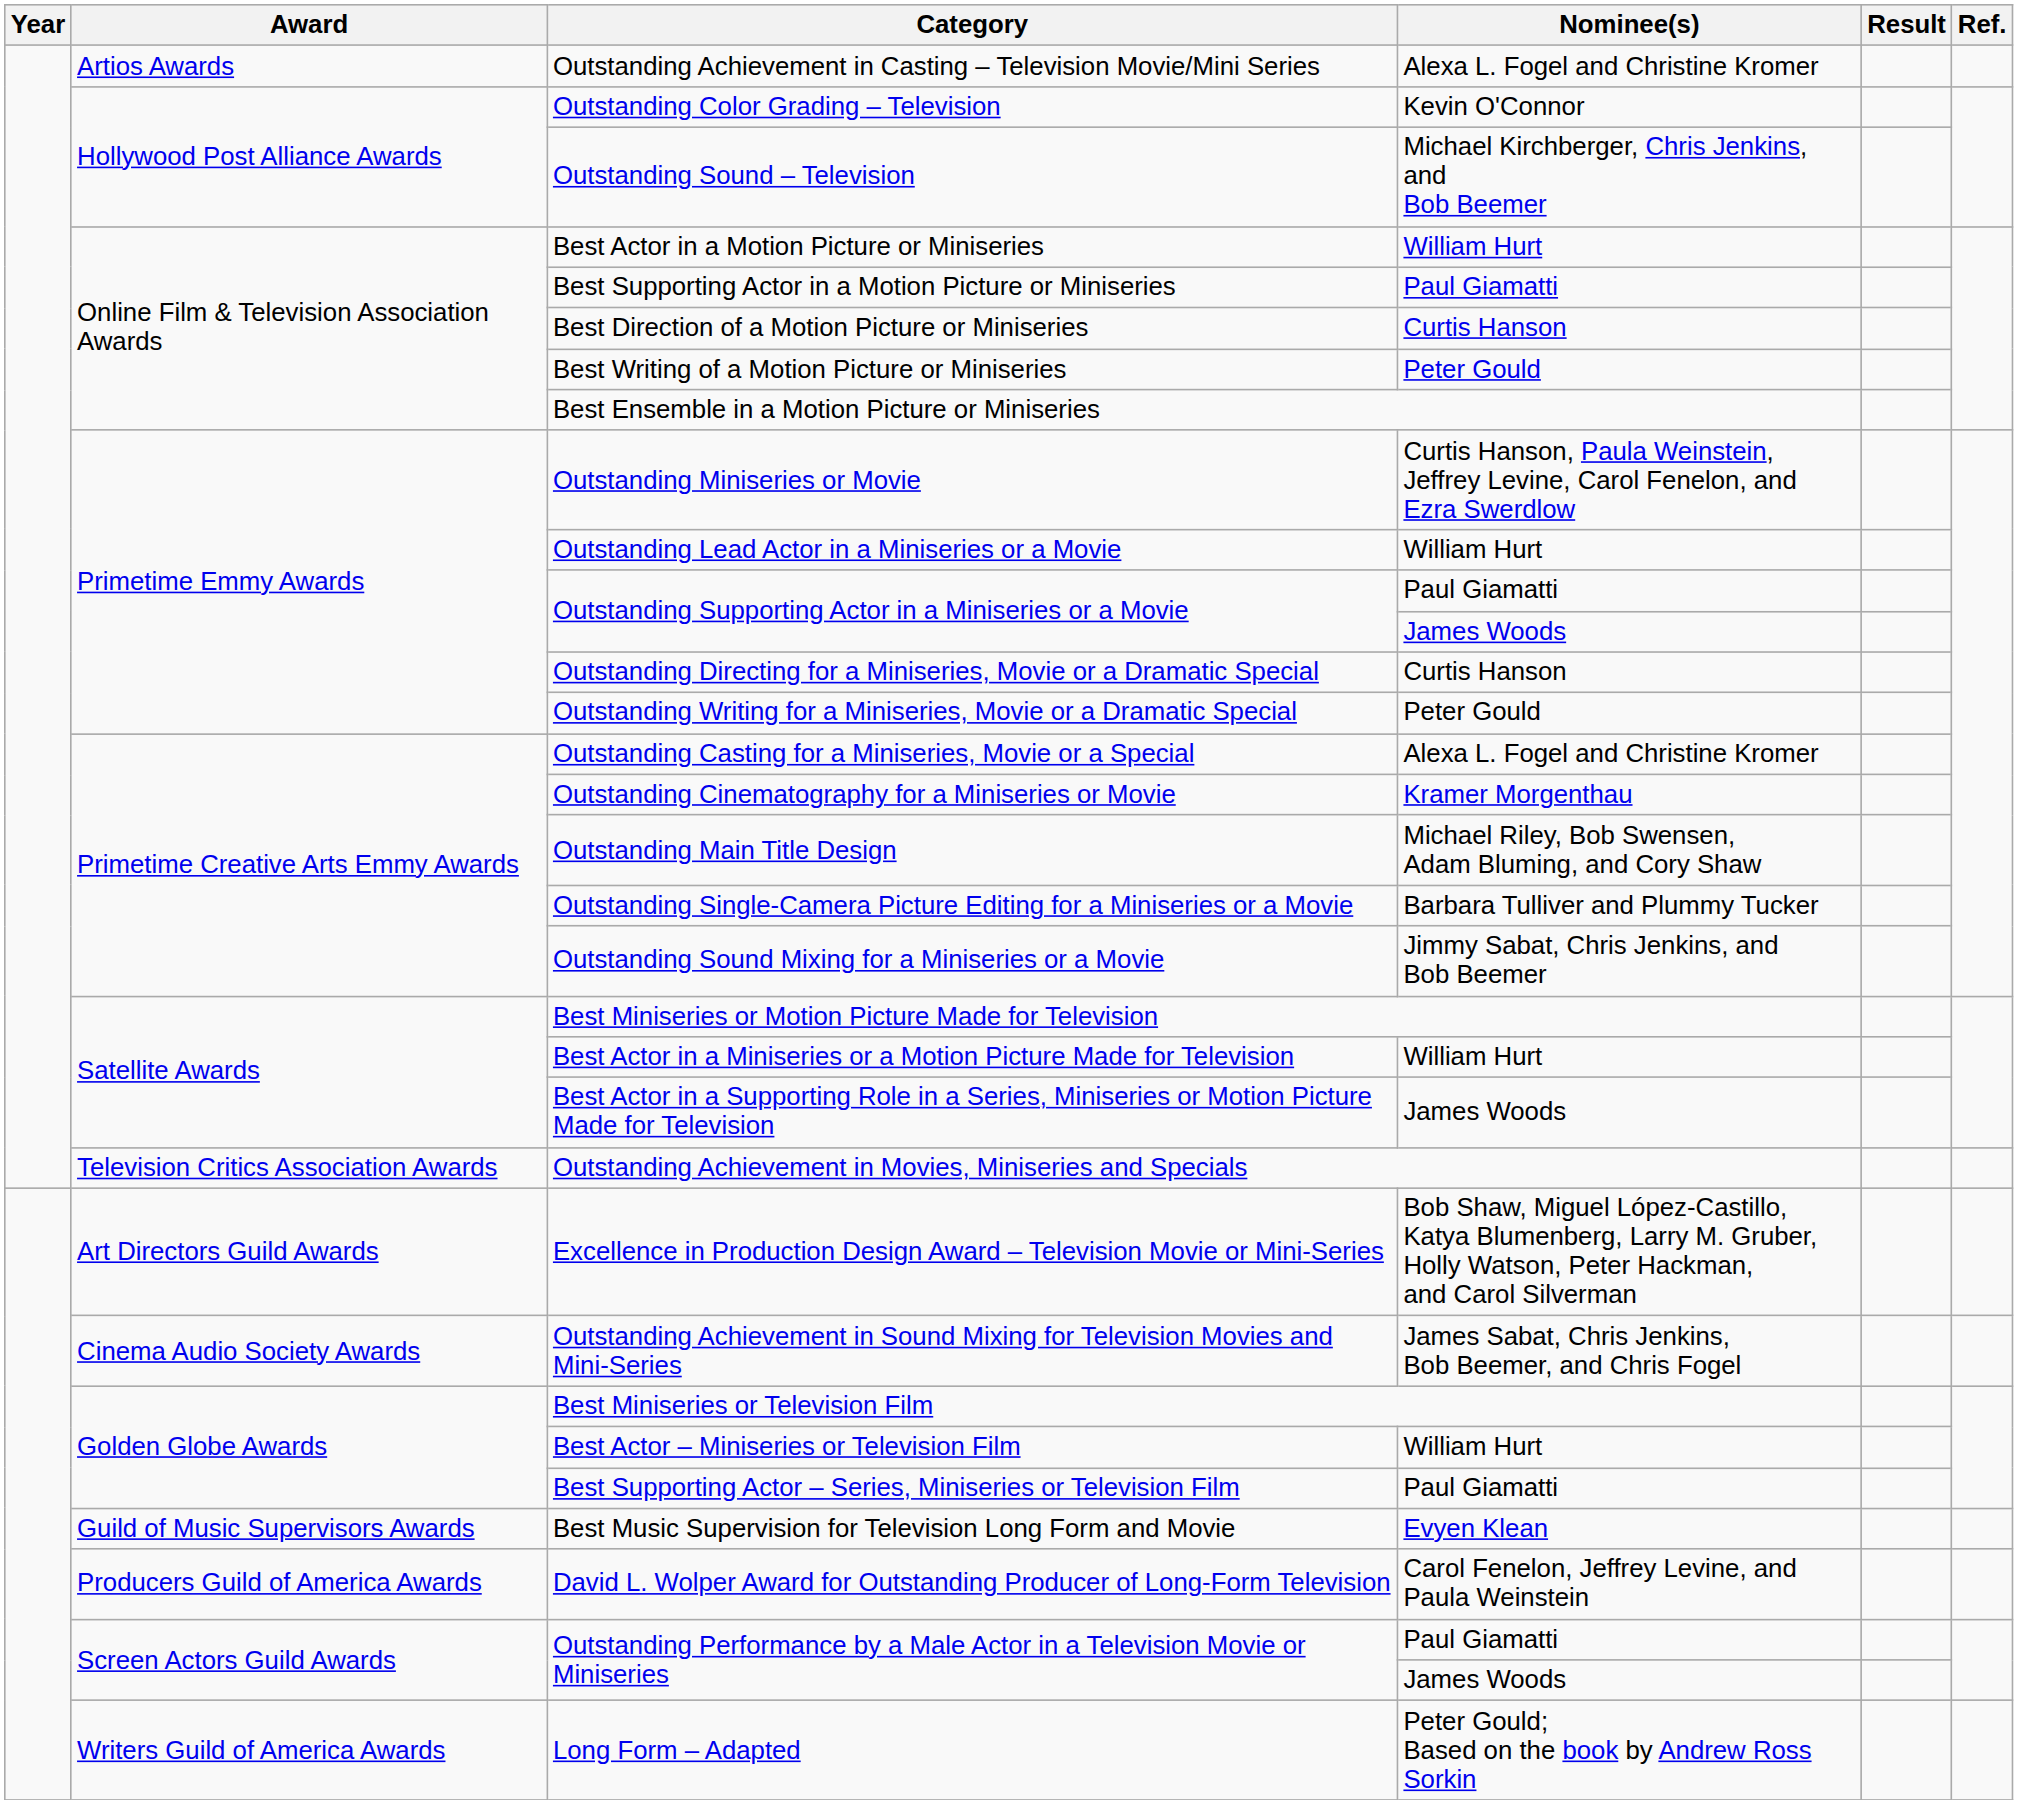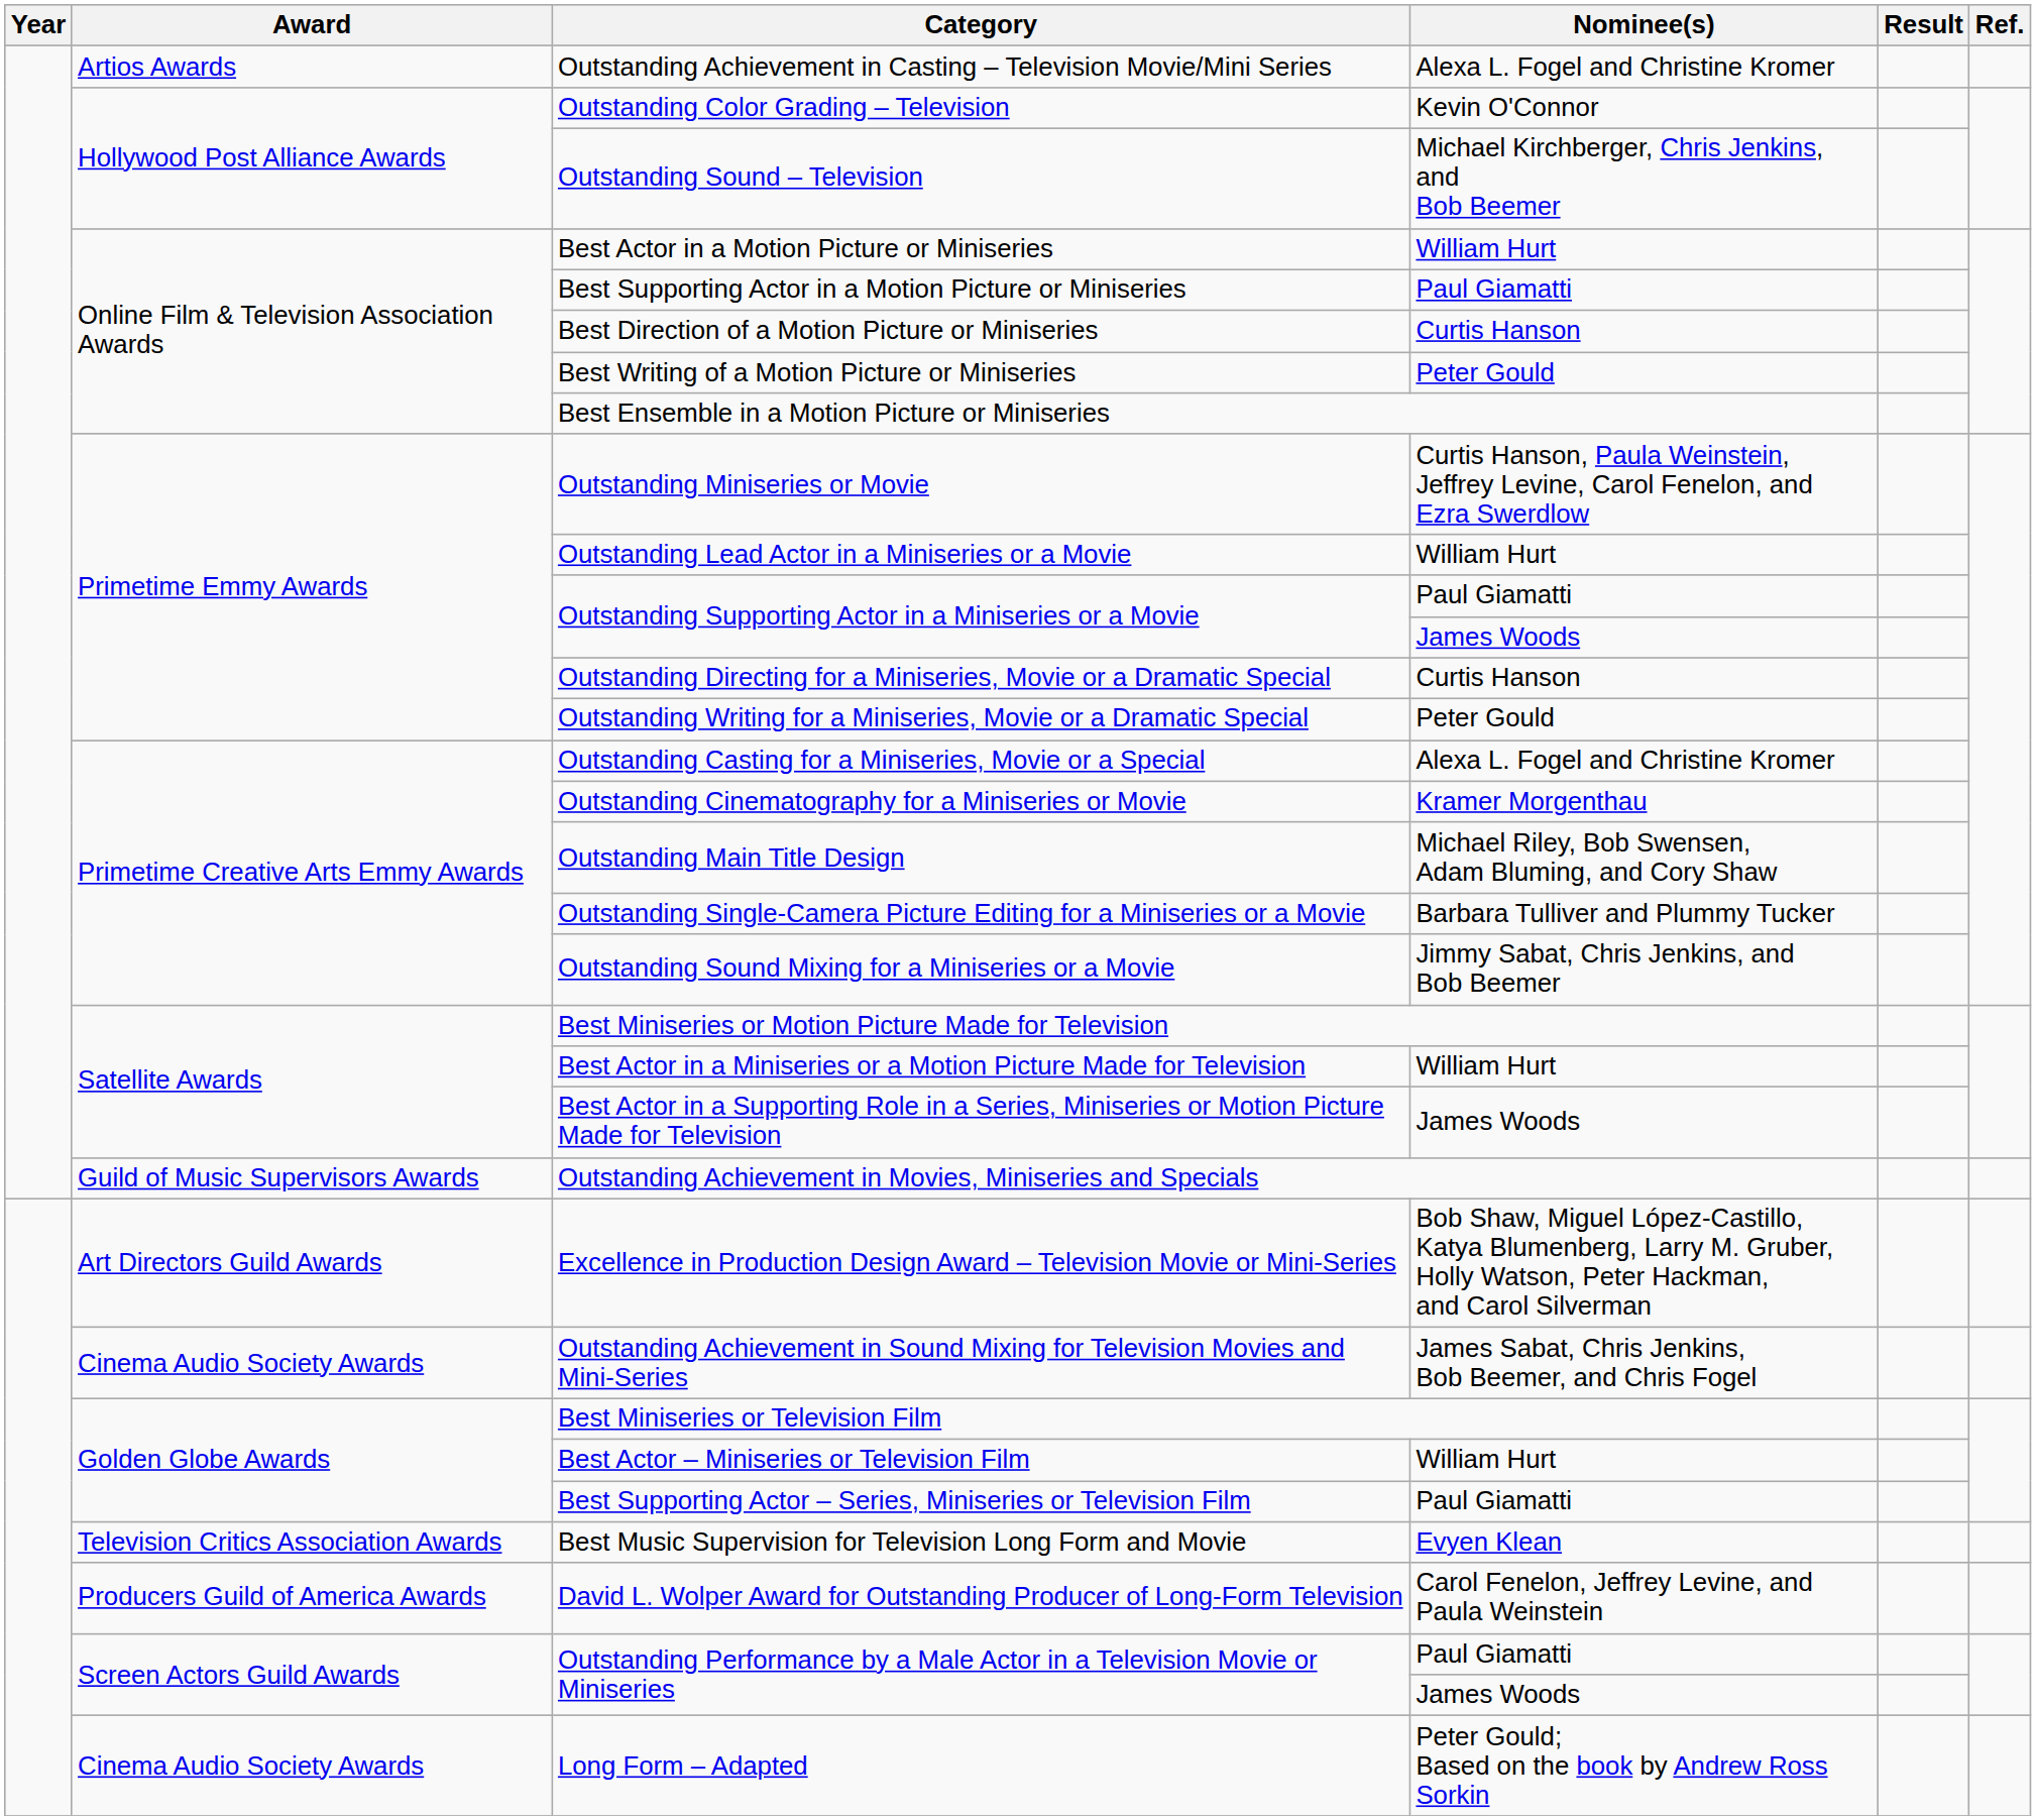Outstanding Achievement in Movies, Miniseries and Specials | Award: Television Critics Association Awards -> Guild of Music Supervisors Awards
Best Music Supervision for Television Long Form and Movie | Award: Guild of Music Supervisors Awards -> Television Critics Association Awards
Long Form – Adapted | Award: Writers Guild of America Awards -> Cinema Audio Society Awards
